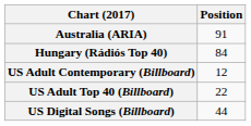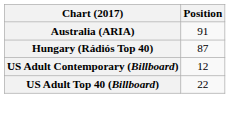Hungary (Rádiós Top 40) | Position: 84 -> 87
- row: US Digital Songs (Billboard) | 44
